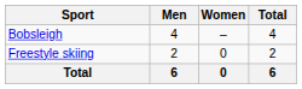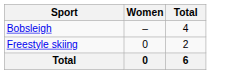- column: Men | 4 | 2 | 6
